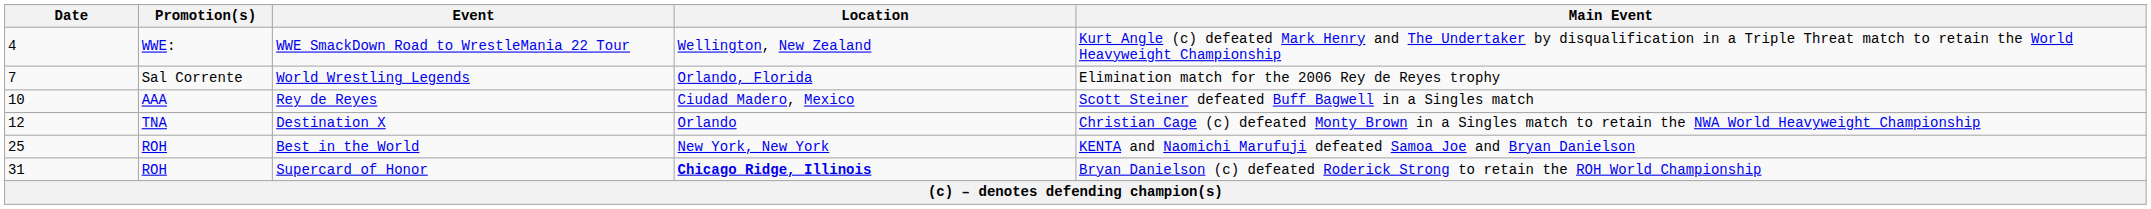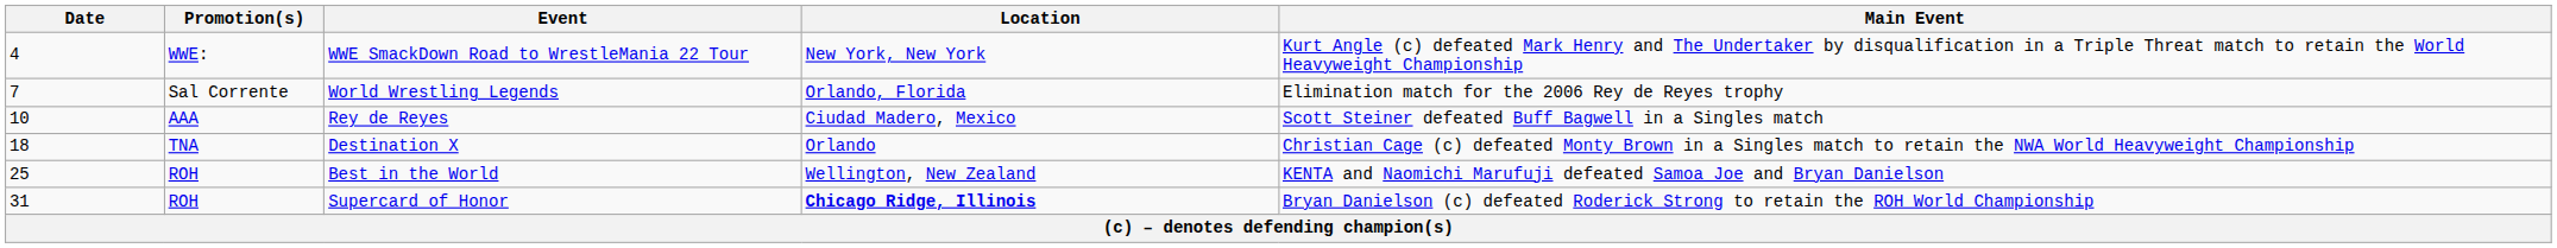WWE SmackDown Road to WrestleMania 22 Tour | Location: Wellington, New Zealand -> New York, New York
Destination X | Date: 12 -> 18
Best in the World | Location: New York, New York -> Wellington, New Zealand
